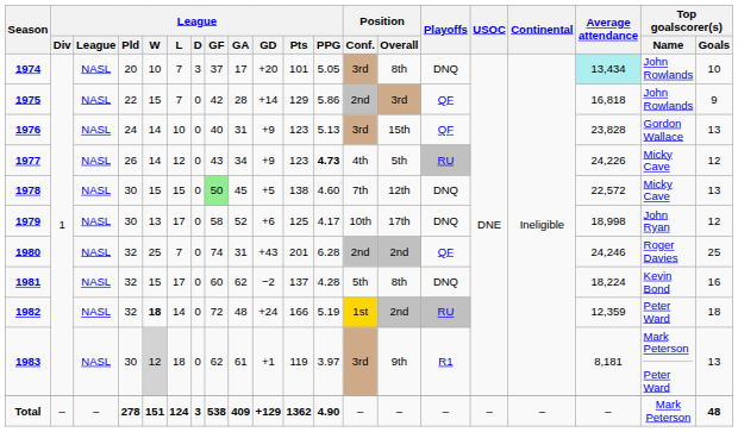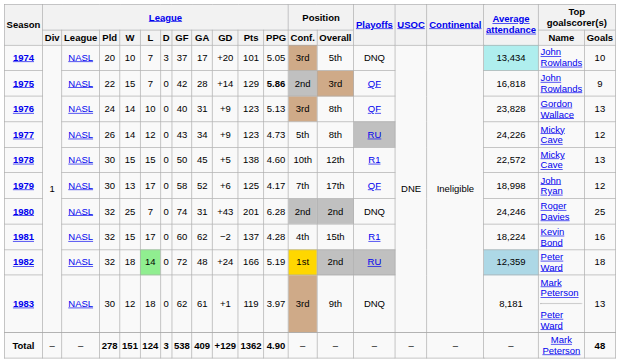1974 | Position / Overall: 8th -> 5th
1975 | League / PPG: normal -> bold
1976 | Position / Overall: 15th -> 8th
1977 | League / PPG: bold -> normal
1977 | Position / Conf.: 4th -> 5th
1977 | Position / Overall: 5th -> 8th
1978 | League / GF: lightgreen background -> no background
1978 | Position / Conf.: 7th -> 10th
1978 | Playoffs: DNQ -> R1
1979 | Position / Conf.: 10th -> 7th
1979 | Playoffs: DNQ -> QF
1980 | Playoffs: QF -> DNQ
1981 | Position / Conf.: 5th -> 4th
1981 | Position / Overall: 8th -> 15th
1981 | Playoffs: DNQ -> R1
1982 | League / W: bold -> normal
1982 | League / L: no background -> lightgreen background
1982 | Average attendance: no background -> lightblue background
1983 | League / W: lightgrey background -> no background
1983 | Playoffs: R1 -> DNQ
